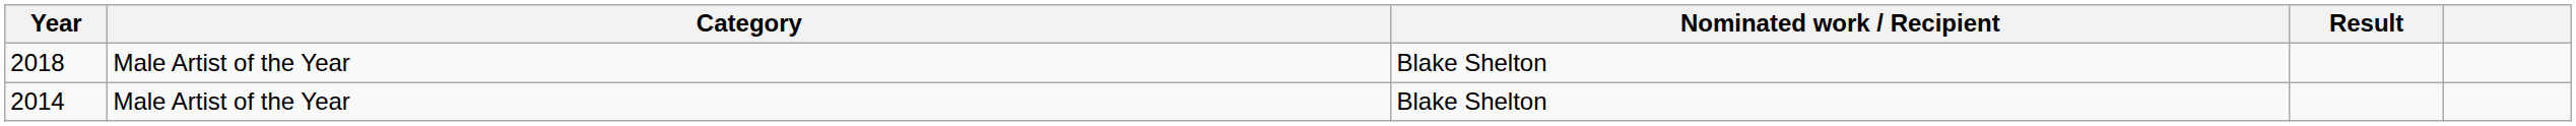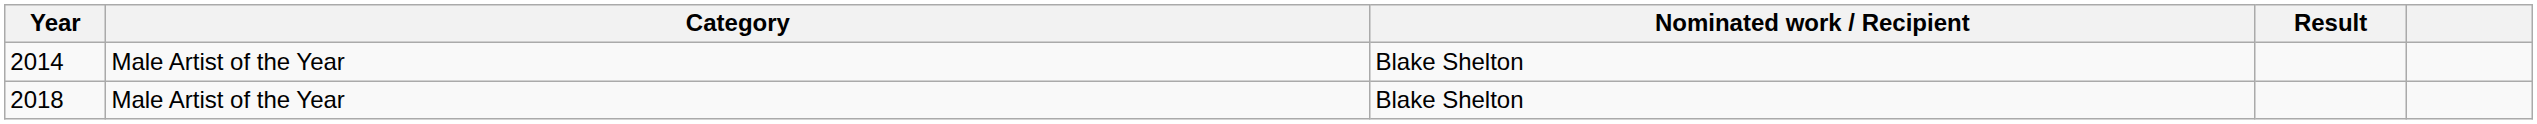rows swapped: 2014 <-> 2018
